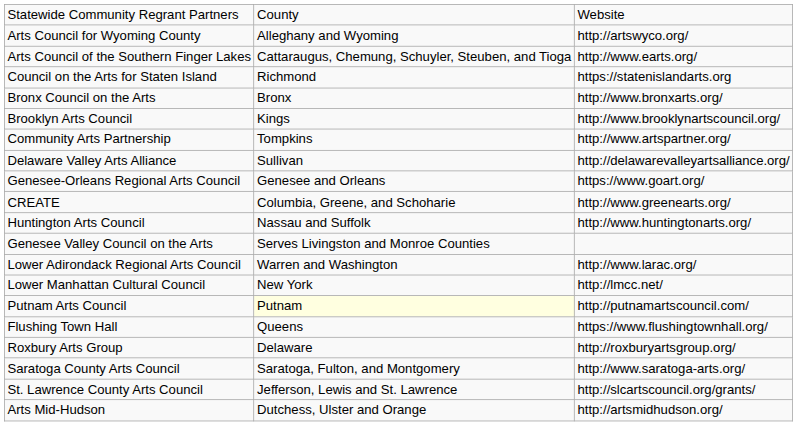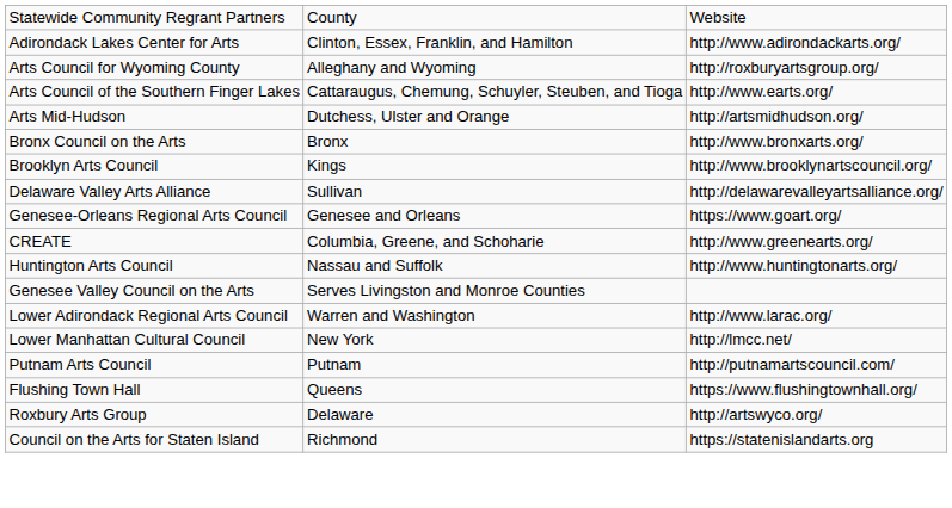+ row: Adirondack Lakes Center for Arts | Clinton, Essex, Franklin, and Hamilton | http://www.adirondackarts.org/
Arts Council for Wyoming County | column 3: http://artswyco.org/ -> http://roxburyartsgroup.org/
rows swapped: Arts Mid-Hudson <-> Council on the Arts for Staten Island
- row: Community Arts Partnership | Tompkins | http://www.artspartner.org/
Putnam Arts Council | column 2: lightyellow background -> no background
Roxbury Arts Group | column 3: http://roxburyartsgroup.org/ -> http://artswyco.org/
- row: Saratoga County Arts Council | Saratoga, Fulton, and Montgomery | http://www.saratoga-arts.org/
- row: St. Lawrence County Arts Council | Jefferson, Lewis and St. Lawrence | http://slcartscouncil.org/grants/
